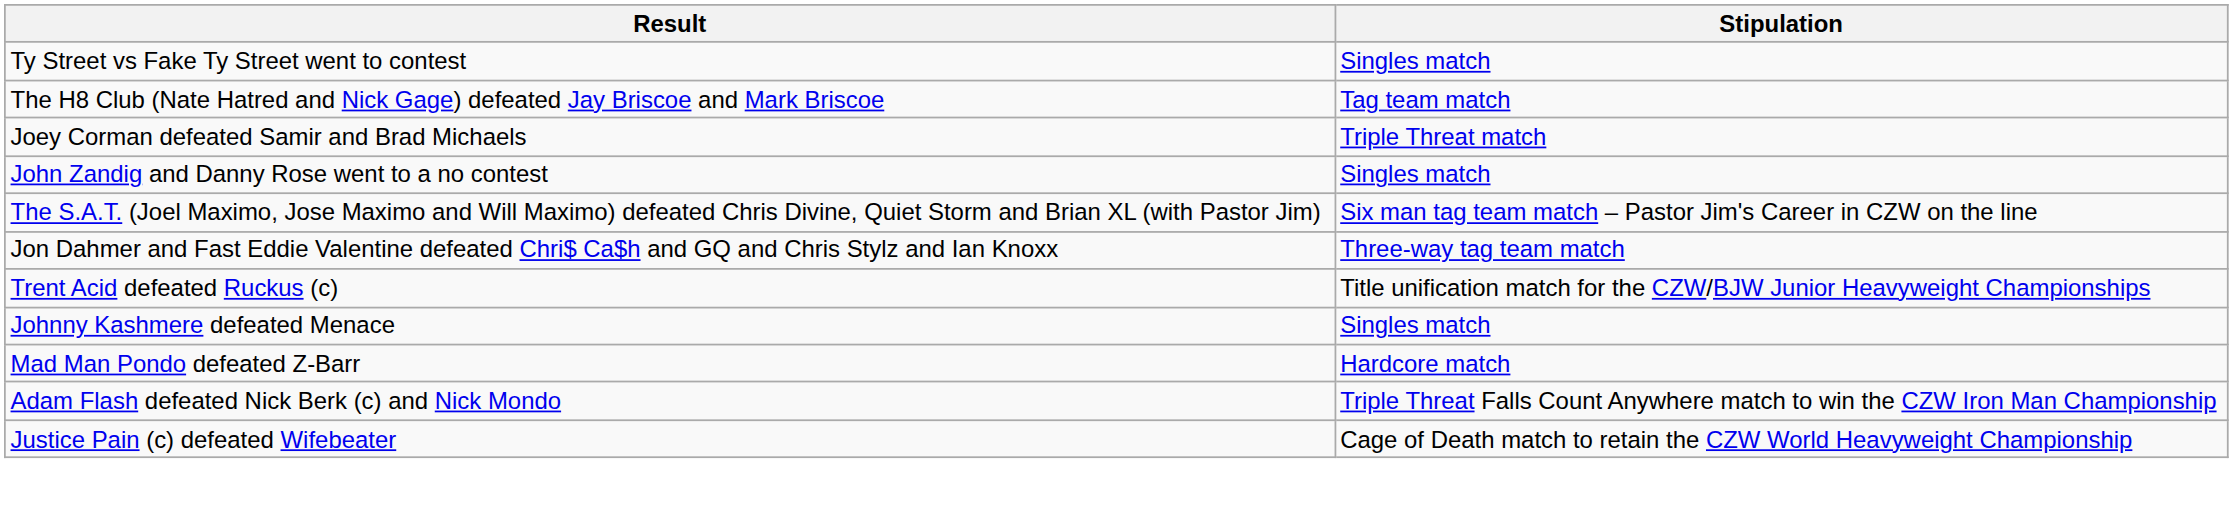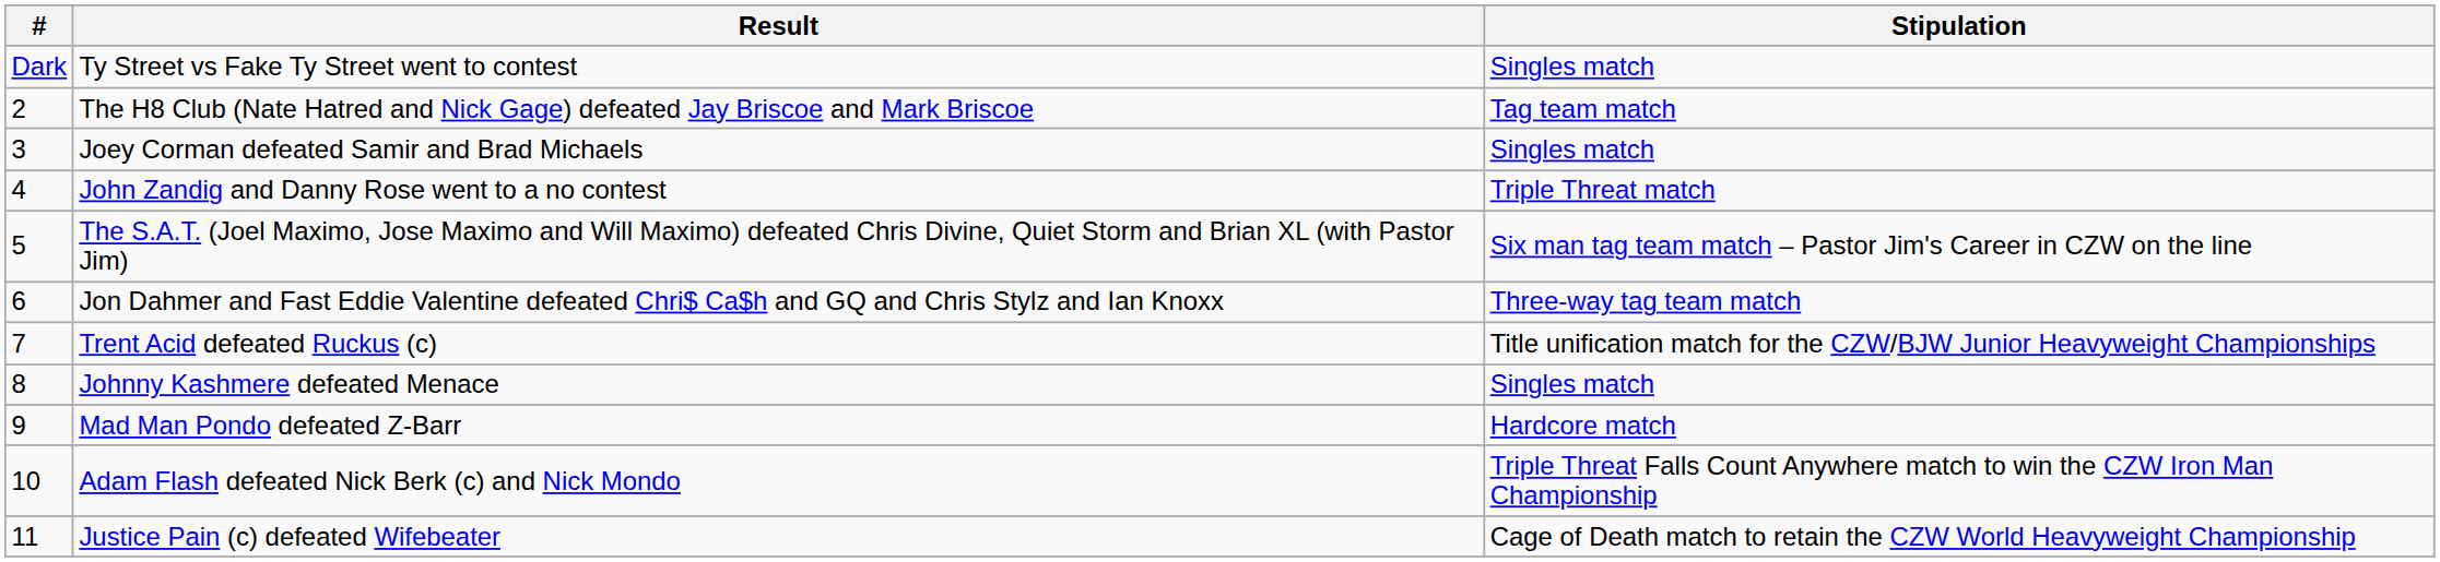+ column: # | Dark | 2 | 3 | 4 | 5 | 6 | 7 | 8 | 9 | 10 | 11
Joey Corman defeated Samir and Brad Michaels | Stipulation: Triple Threat match -> Singles match
John Zandig and Danny Rose went to a no contest | Stipulation: Singles match -> Triple Threat match
